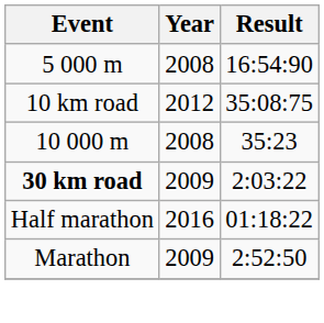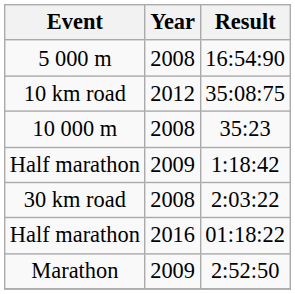+ row: Half marathon | 2009 | 1:18:42
2:03:22 | Event: bold -> normal
2:03:22 | Year: 2009 -> 2008
